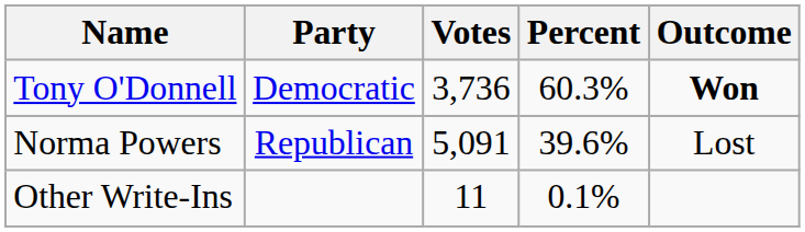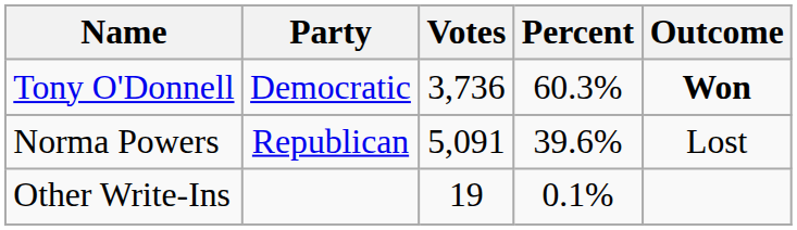Other Write-Ins | Votes: 11 -> 19
